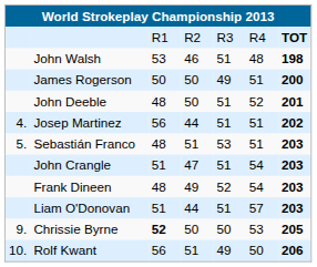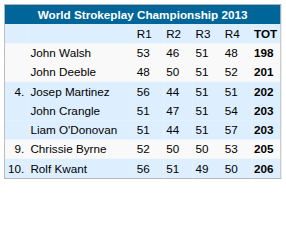- row: James Rogerson | 50 | 50 | 49 | 51 | 200
- row: 5. | Sebastián Franco | 48 | 51 | 53 | 51 | 203
- row: Frank Dineen | 48 | 49 | 52 | 54 | 203
Chrissie Byrne | column 3: bold -> normal
